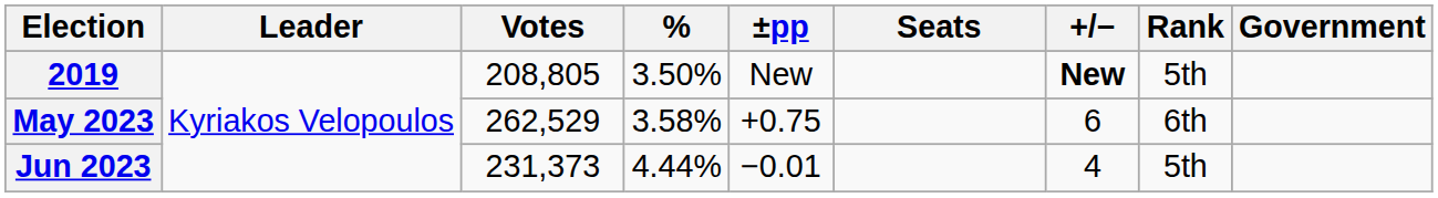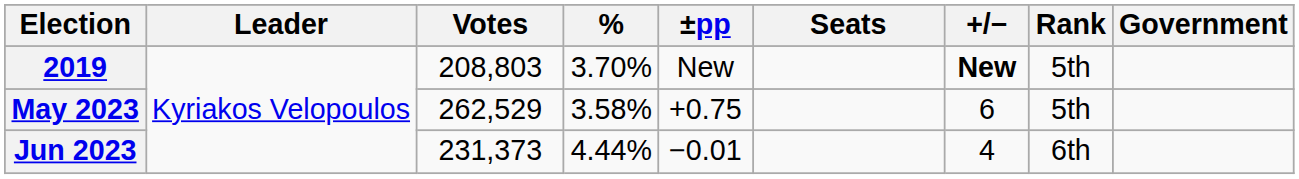2019 | Votes: 208,805 -> 208,803
2019 | %: 3.50% -> 3.70%
May 2023 | Rank: 6th -> 5th
Jun 2023 | Rank: 5th -> 6th
